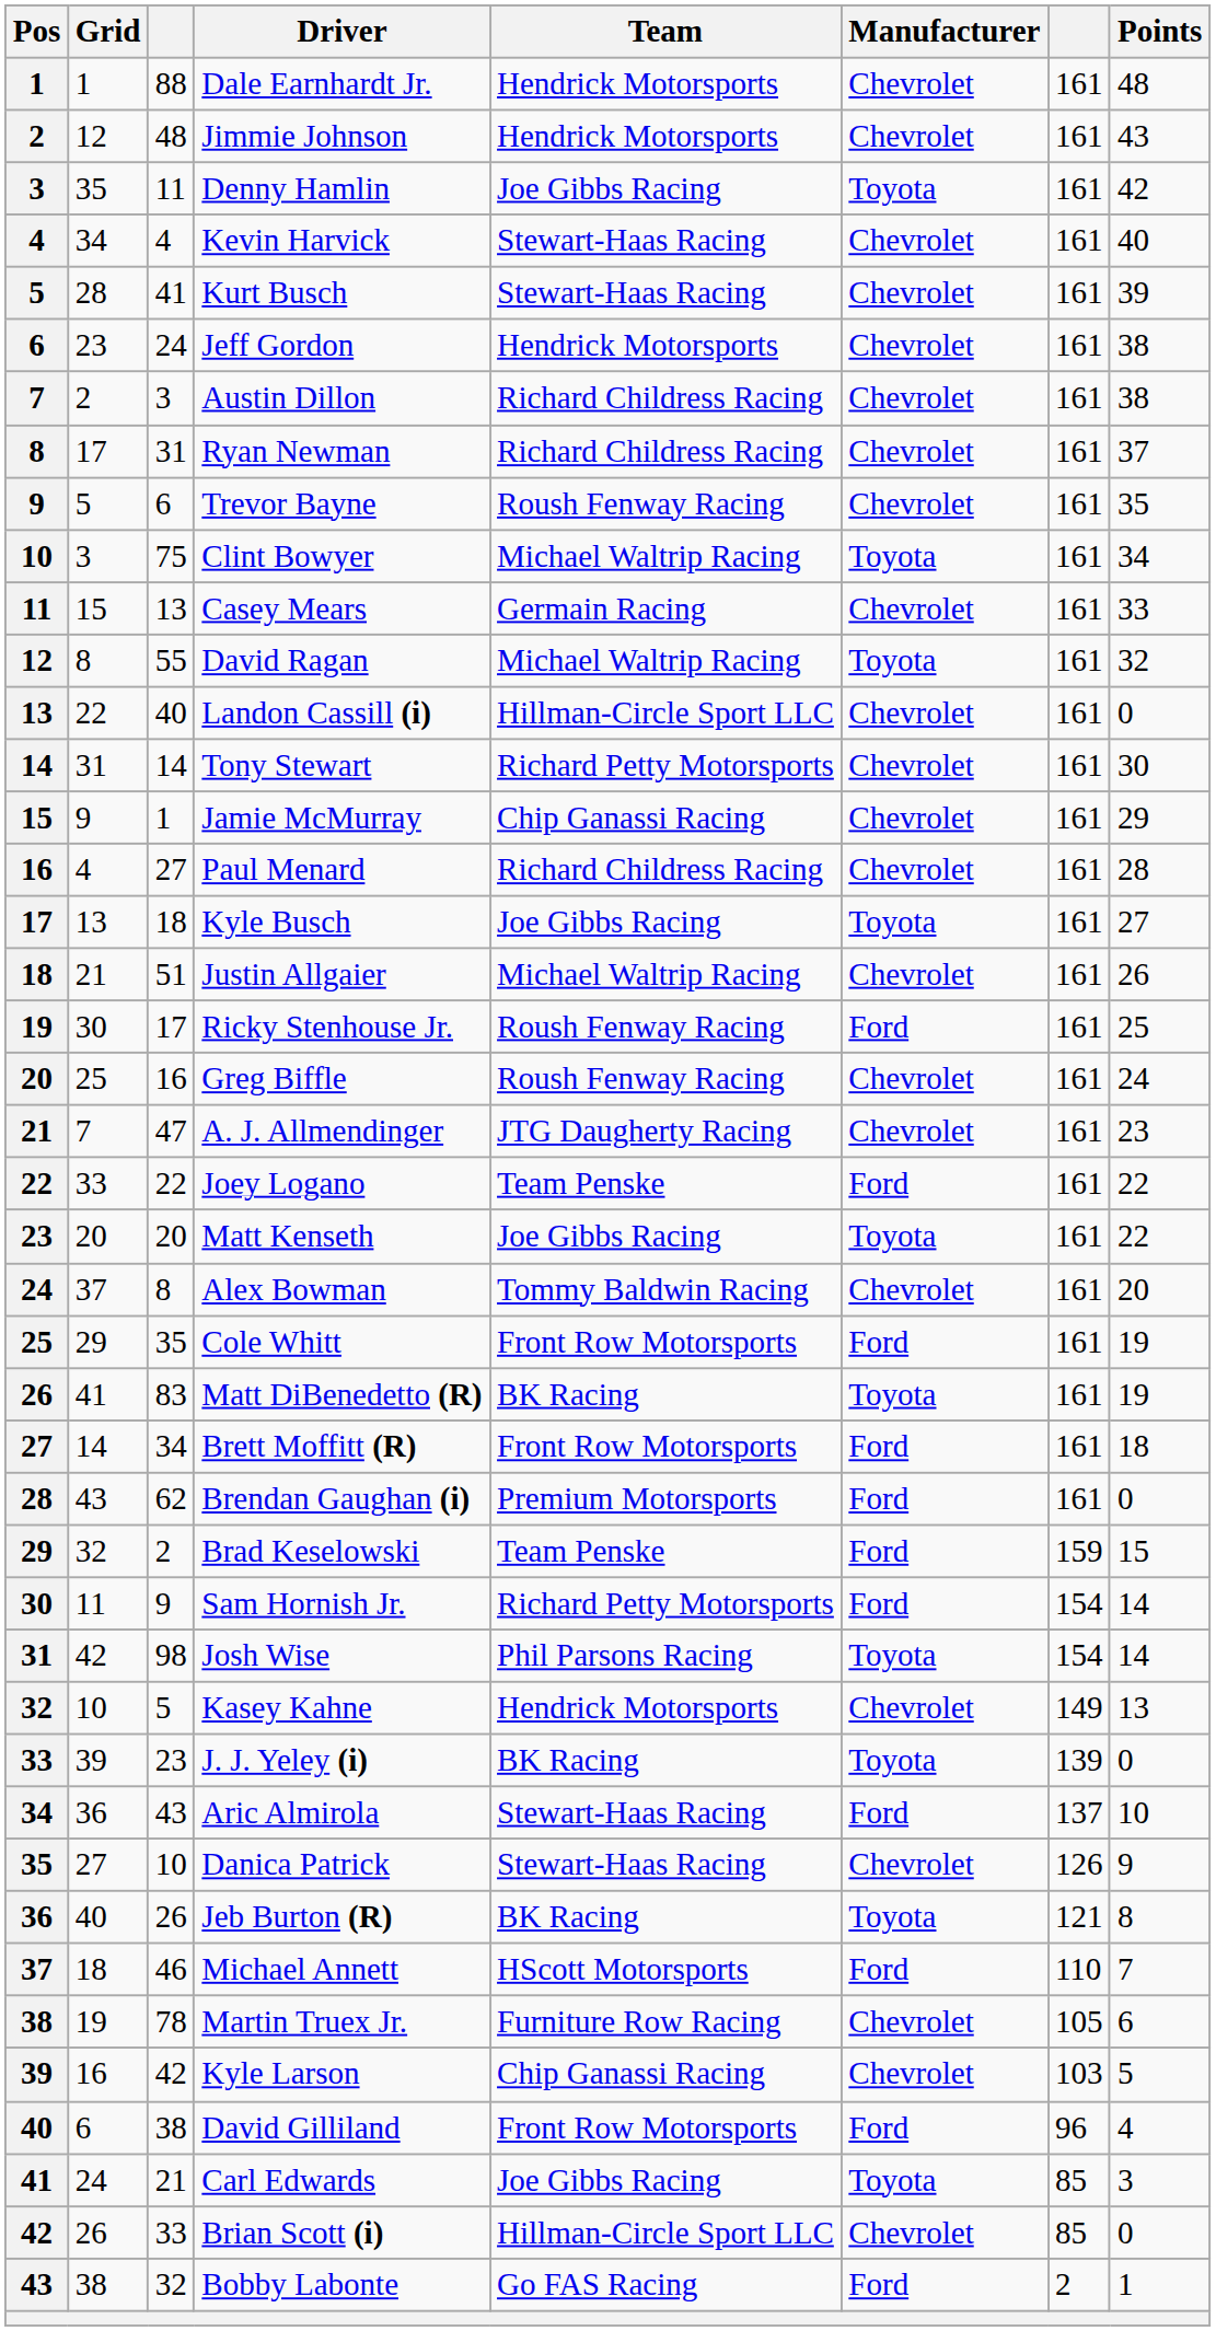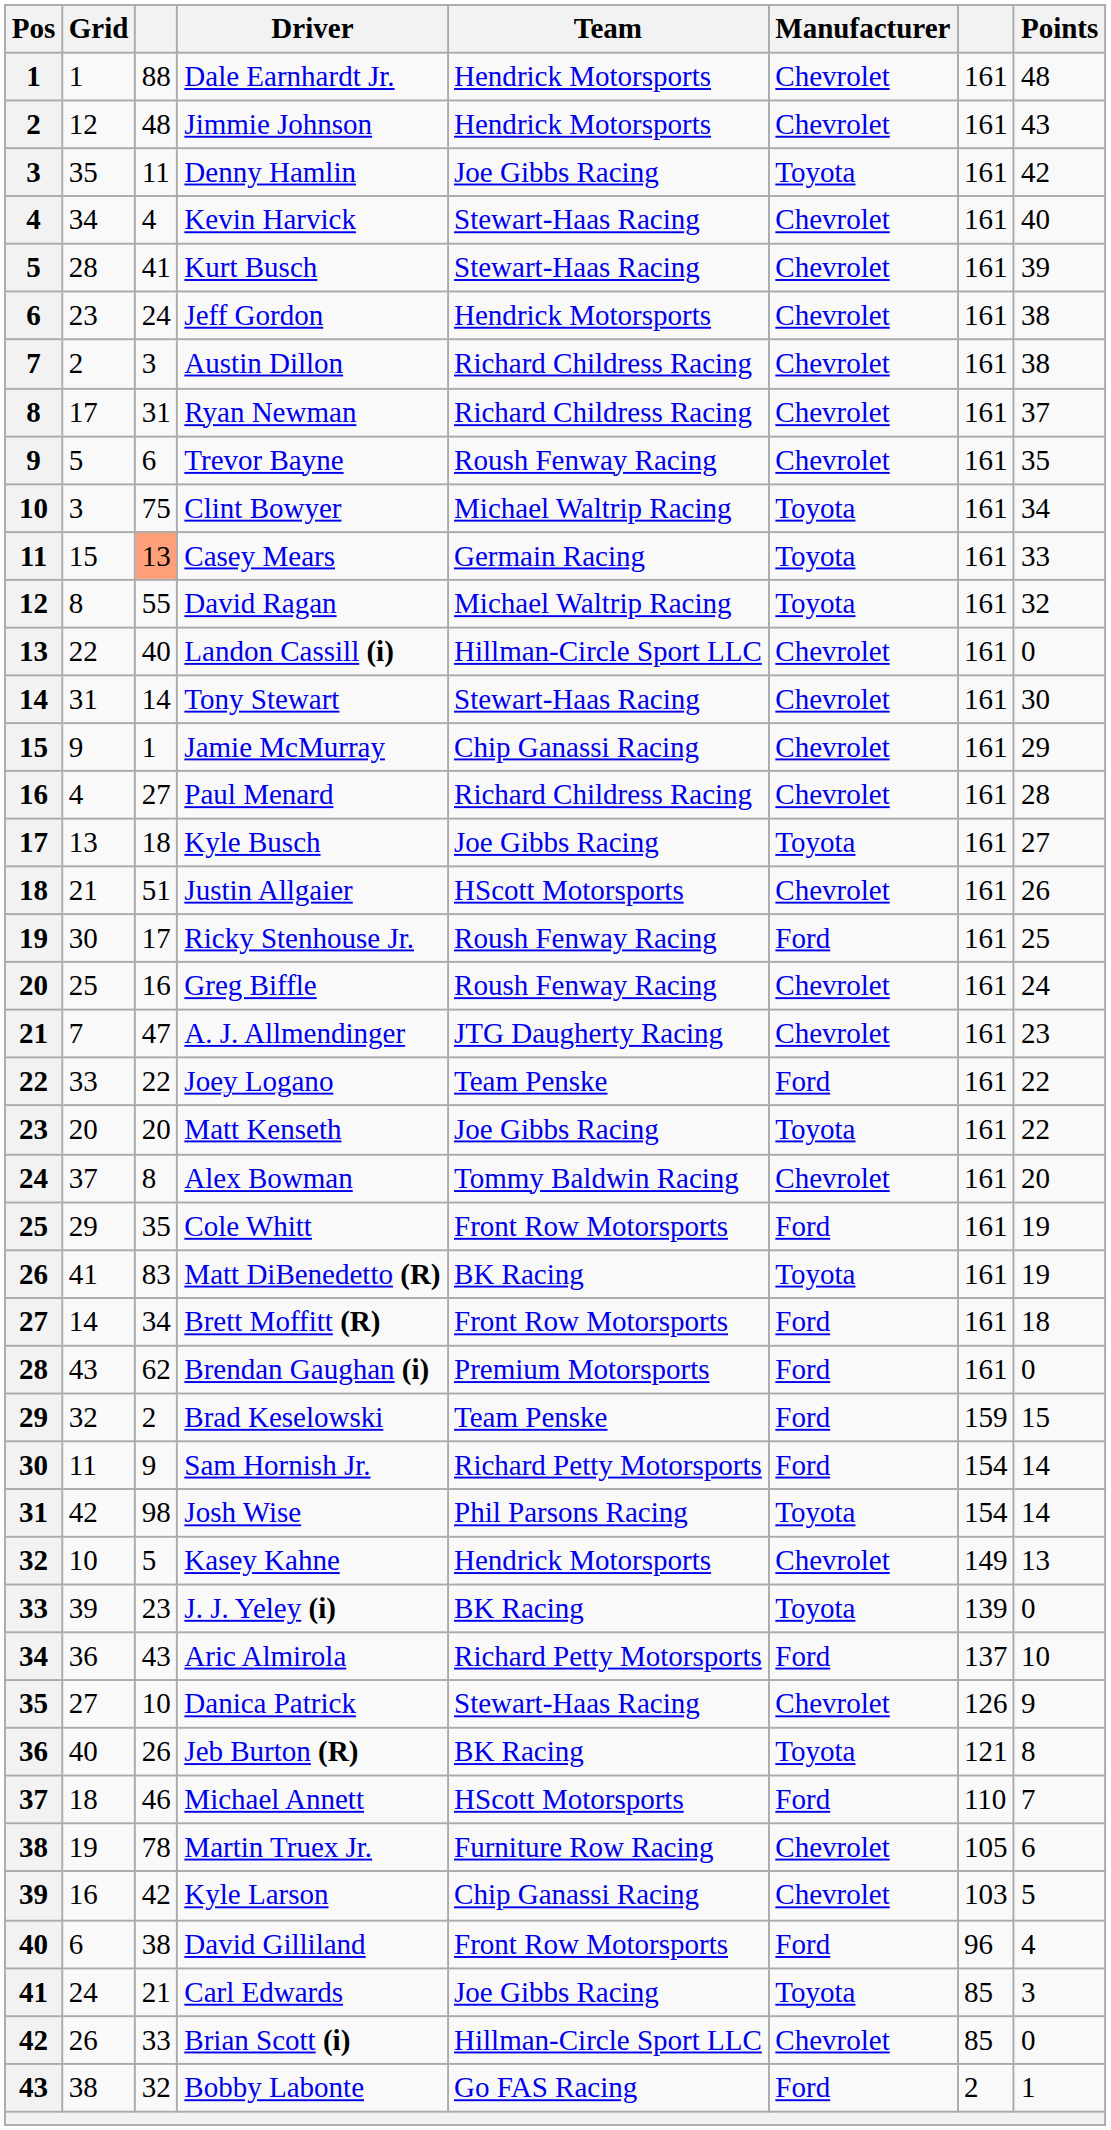Casey Mears | column 3: no background -> lightsalmon background
Casey Mears | Manufacturer: Chevrolet -> Toyota
Tony Stewart | Team: Richard Petty Motorsports -> Stewart-Haas Racing
Justin Allgaier | Team: Michael Waltrip Racing -> HScott Motorsports
Aric Almirola | Team: Stewart-Haas Racing -> Richard Petty Motorsports
